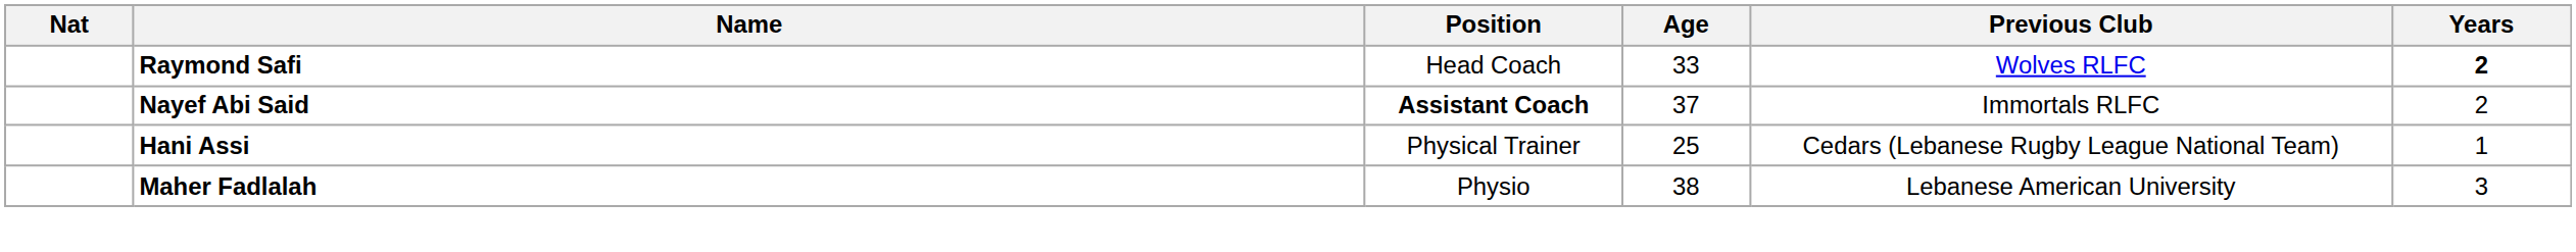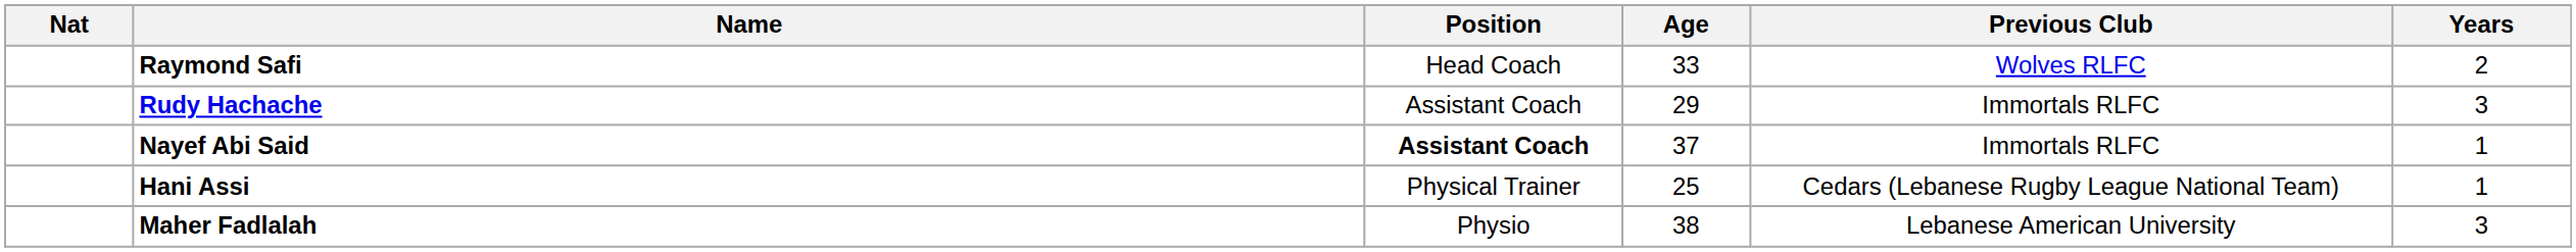Raymond Safi | Years: bold -> normal
+ row: Rudy Hachache | Assistant Coach | 29 | Immortals RLFC | 3
Nayef Abi Said | Years: 2 -> 1
